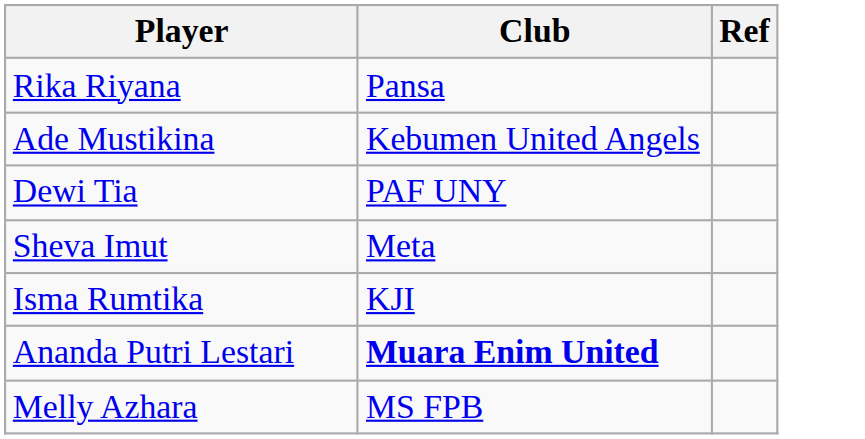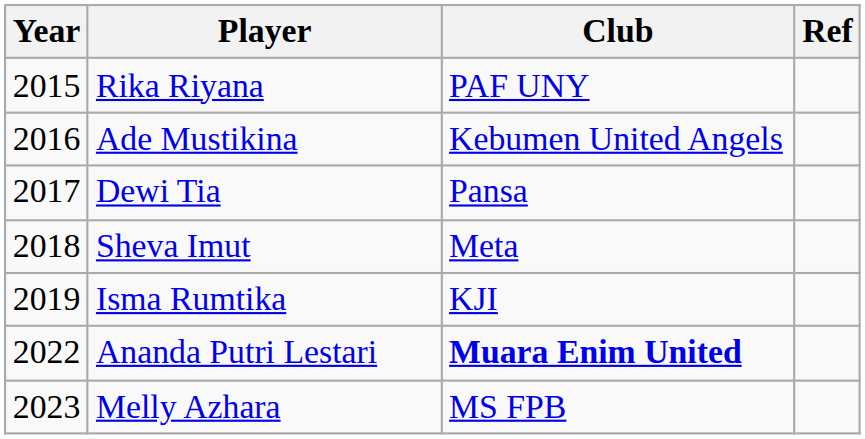+ column: Year | 2015 | 2016 | 2017 | 2018 | 2019 | 2022 | 2023
Rika Riyana | Club: Pansa -> PAF UNY
Dewi Tia | Club: PAF UNY -> Pansa
